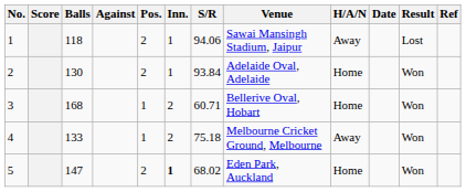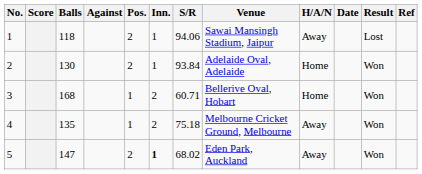4 | Balls: 133 -> 135
5 | H/A/N: Home -> Away
